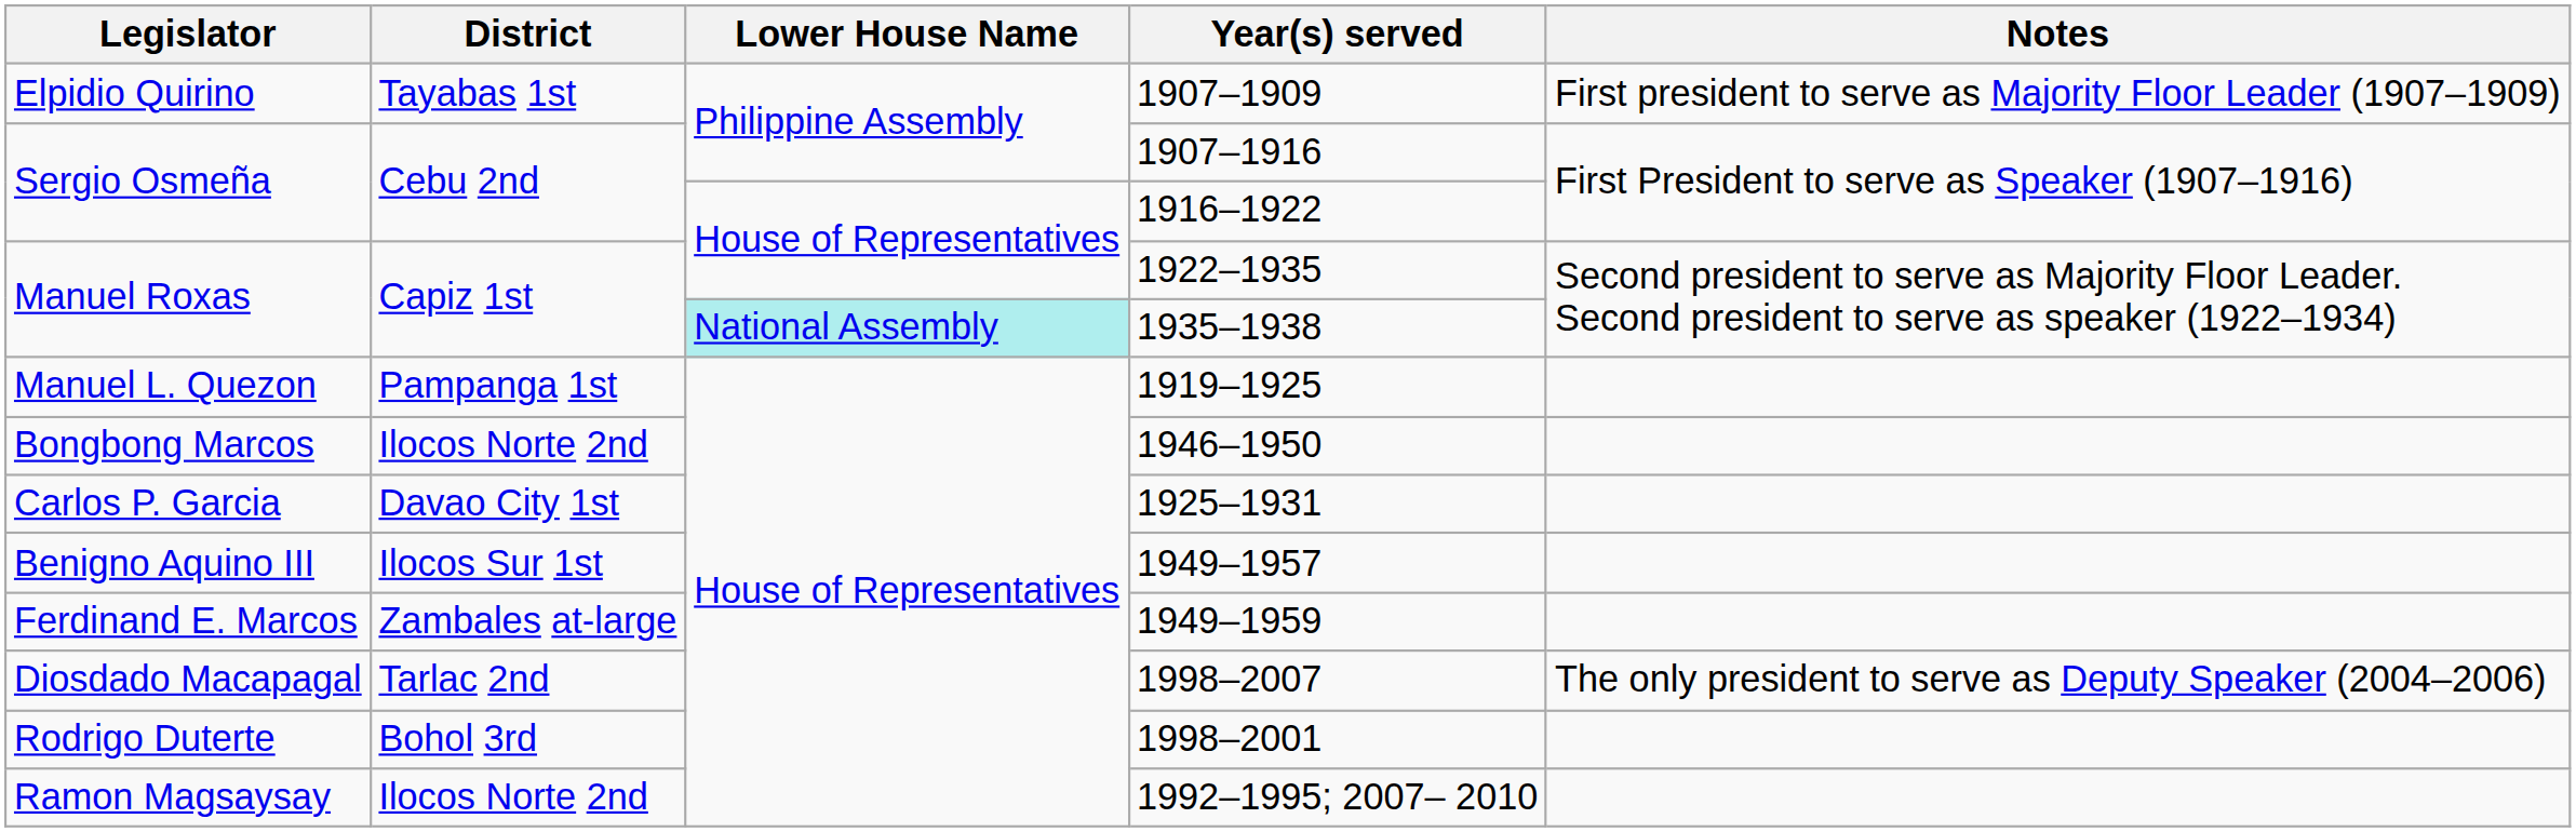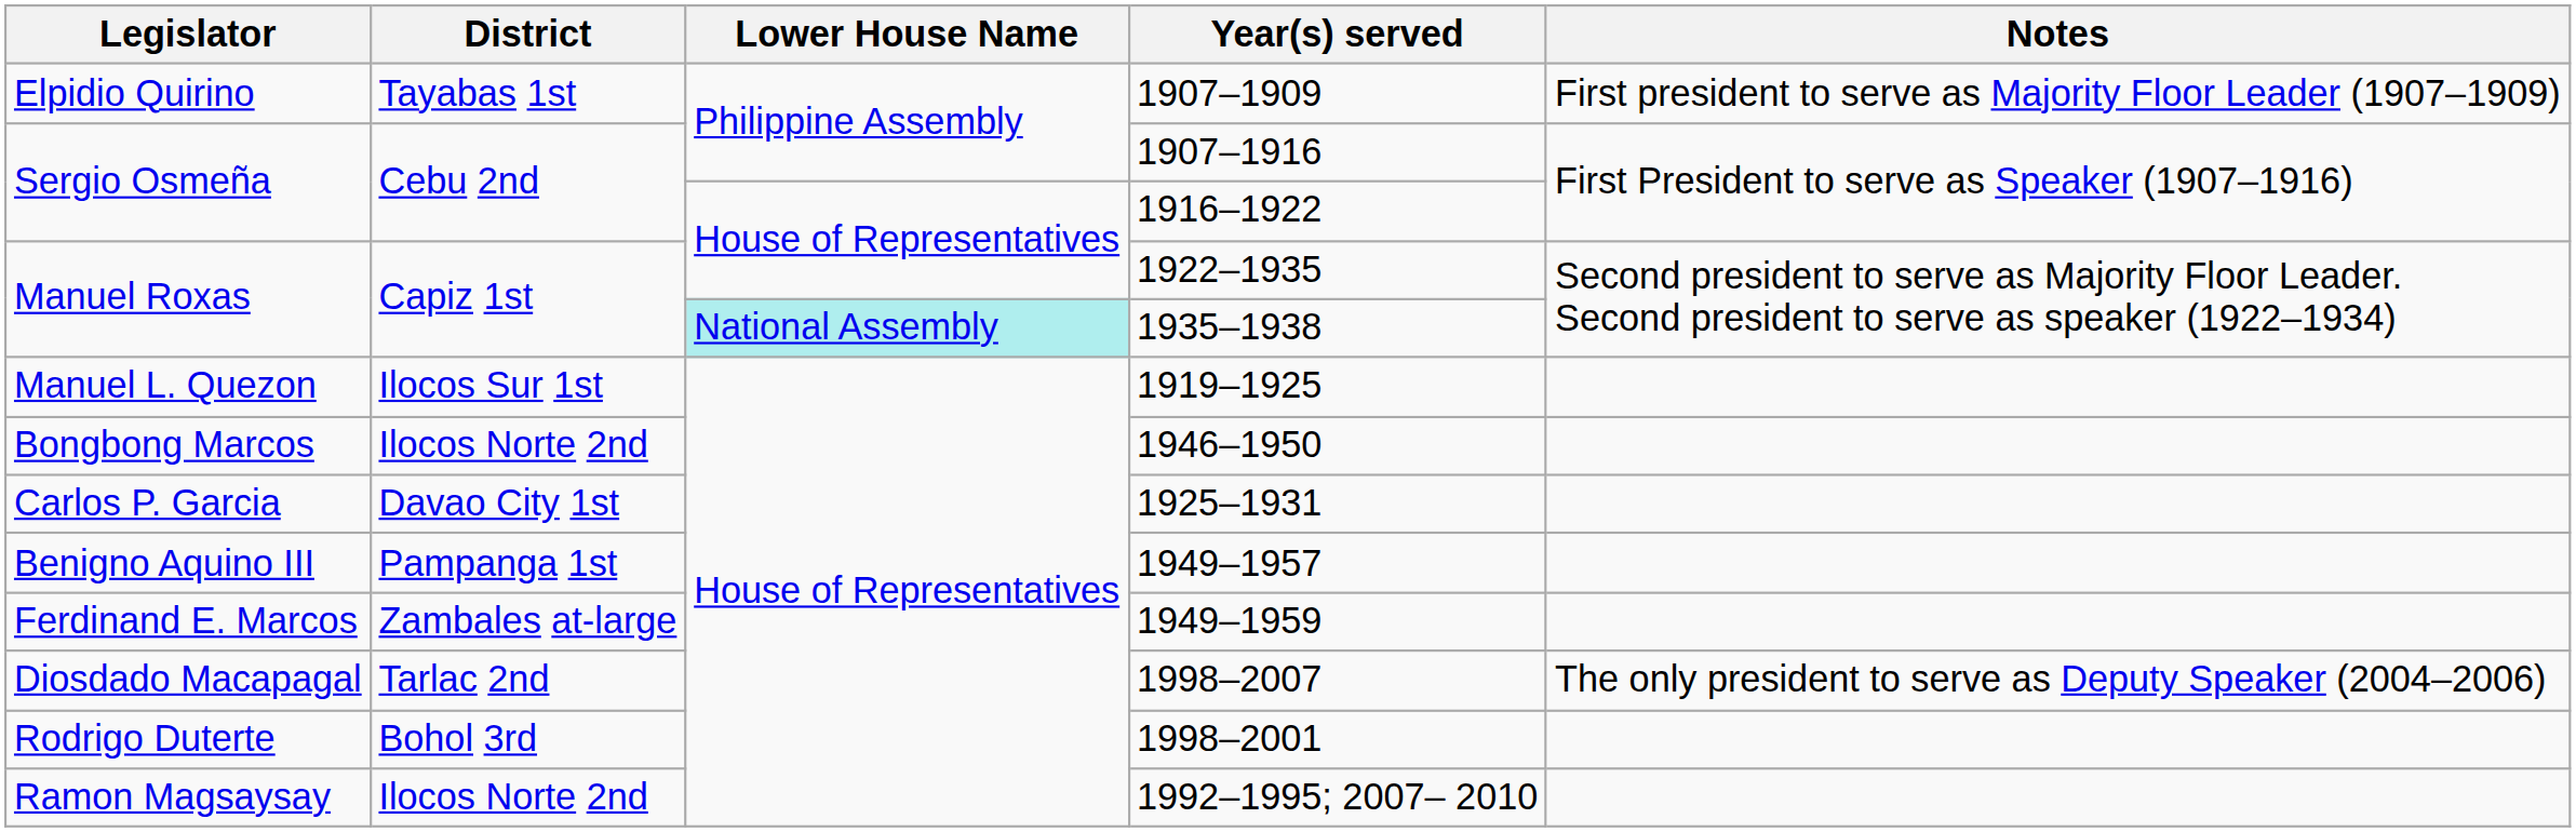1919–1925 | District: Pampanga 1st -> Ilocos Sur 1st
1949–1957 | District: Ilocos Sur 1st -> Pampanga 1st
